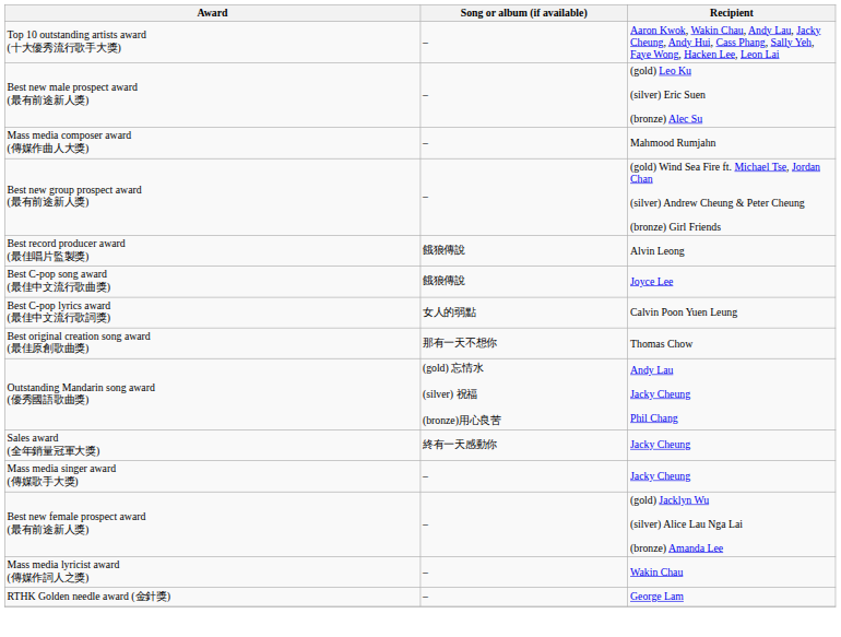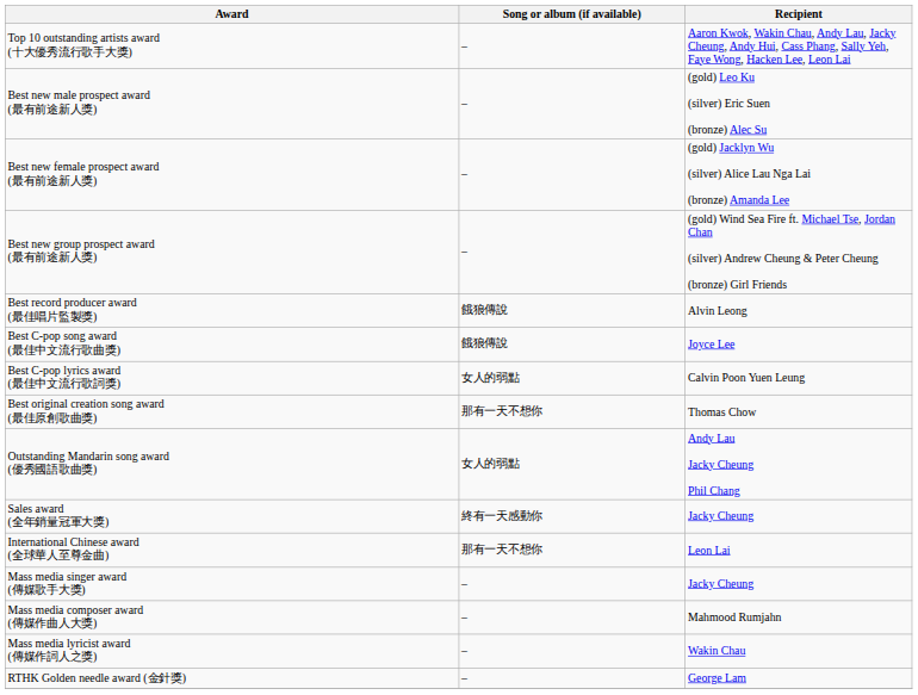rows swapped: Best new female prospect award (最有前途新人獎) <-> Mass media composer award (傳媒作曲人大獎)
Outstanding Mandarin song award (優秀國語歌曲獎) | Song or album (if available): (gold) 忘情水 (silver) 祝福 (bronze)用心良苦 -> 女人的弱點
+ row: International Chinese award (全球華人至尊金曲) | 那有一天不想你 | Leon Lai
